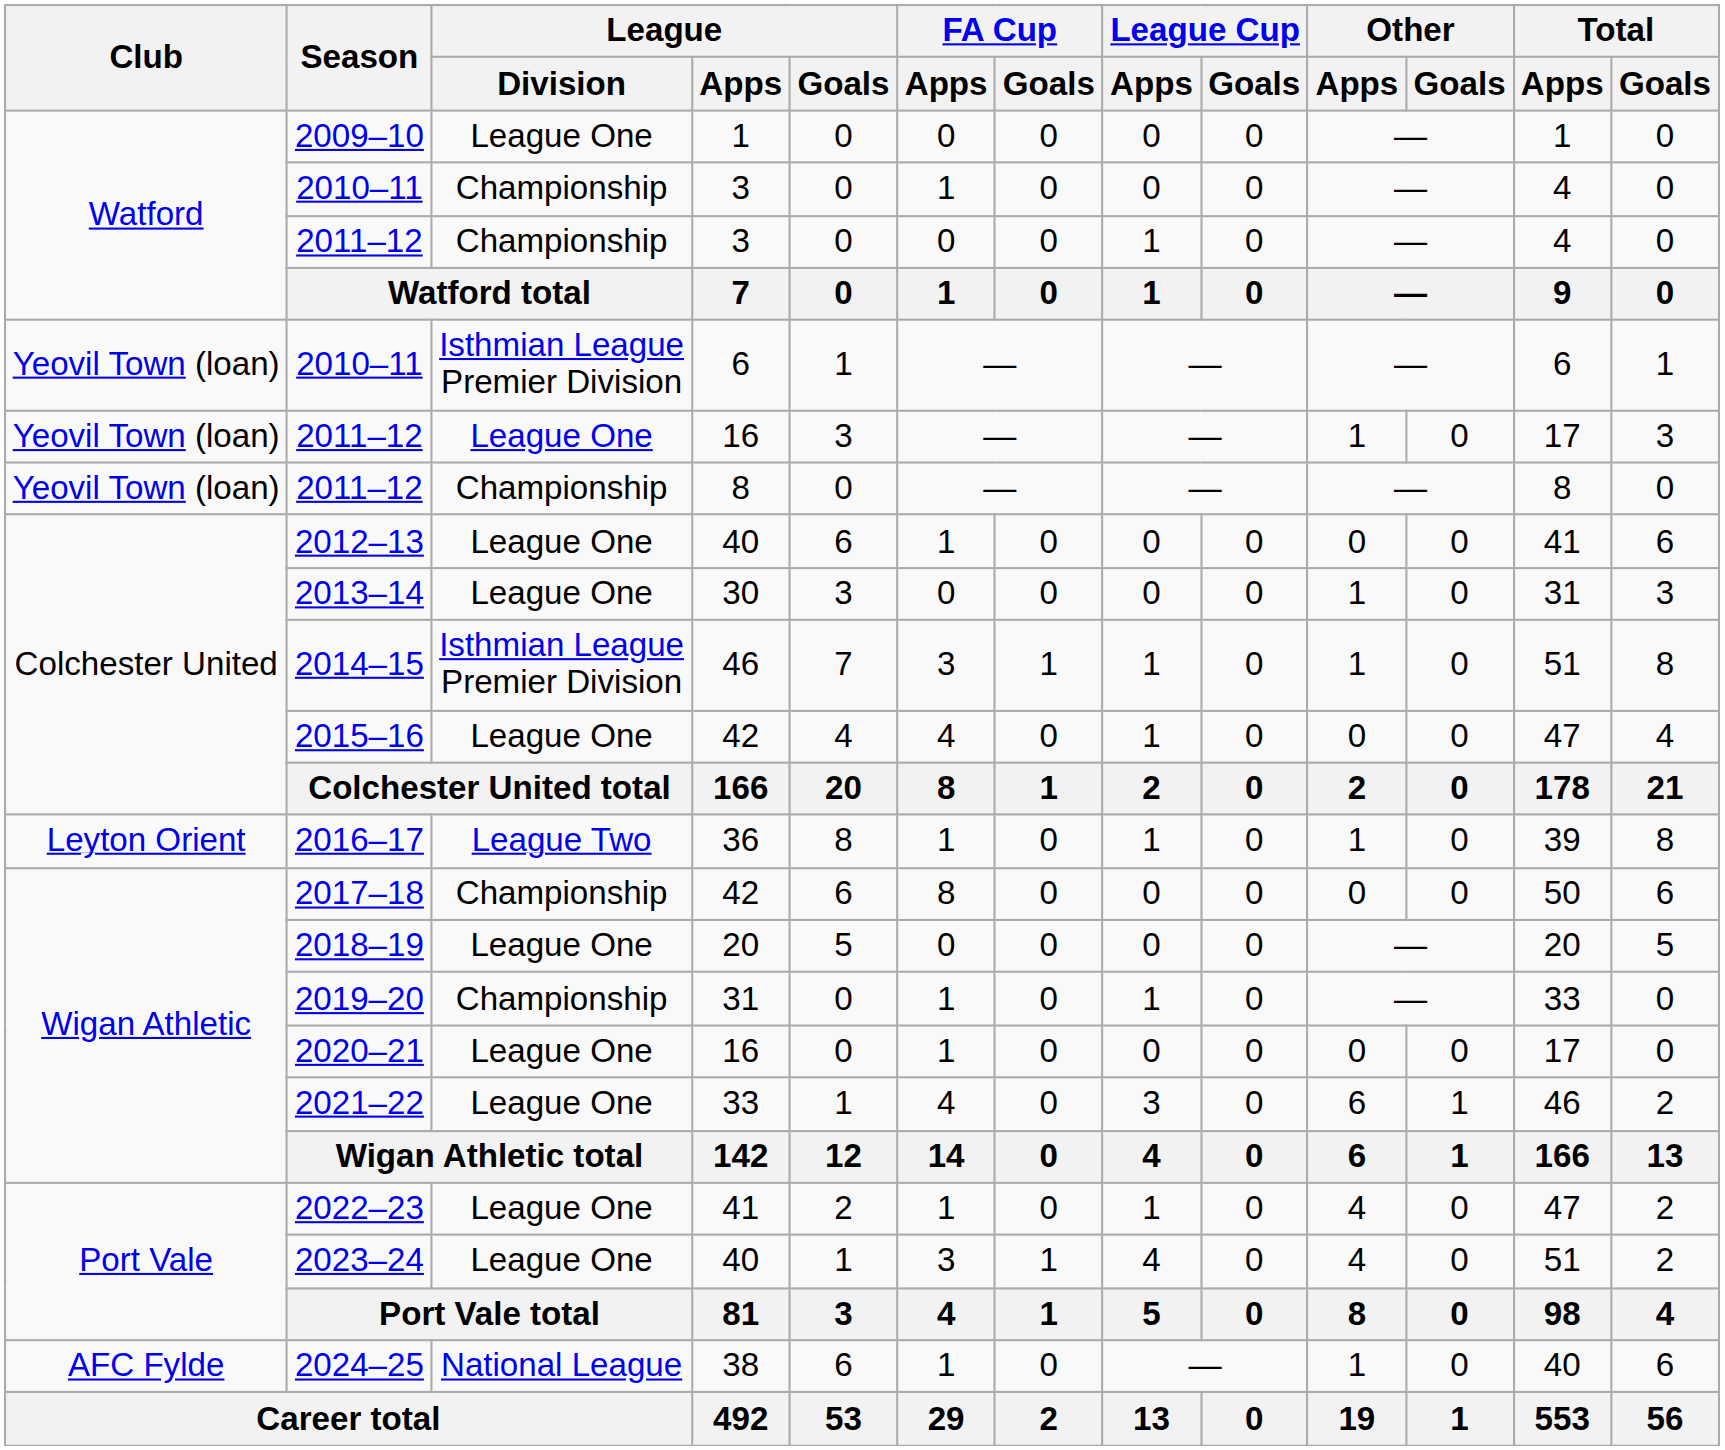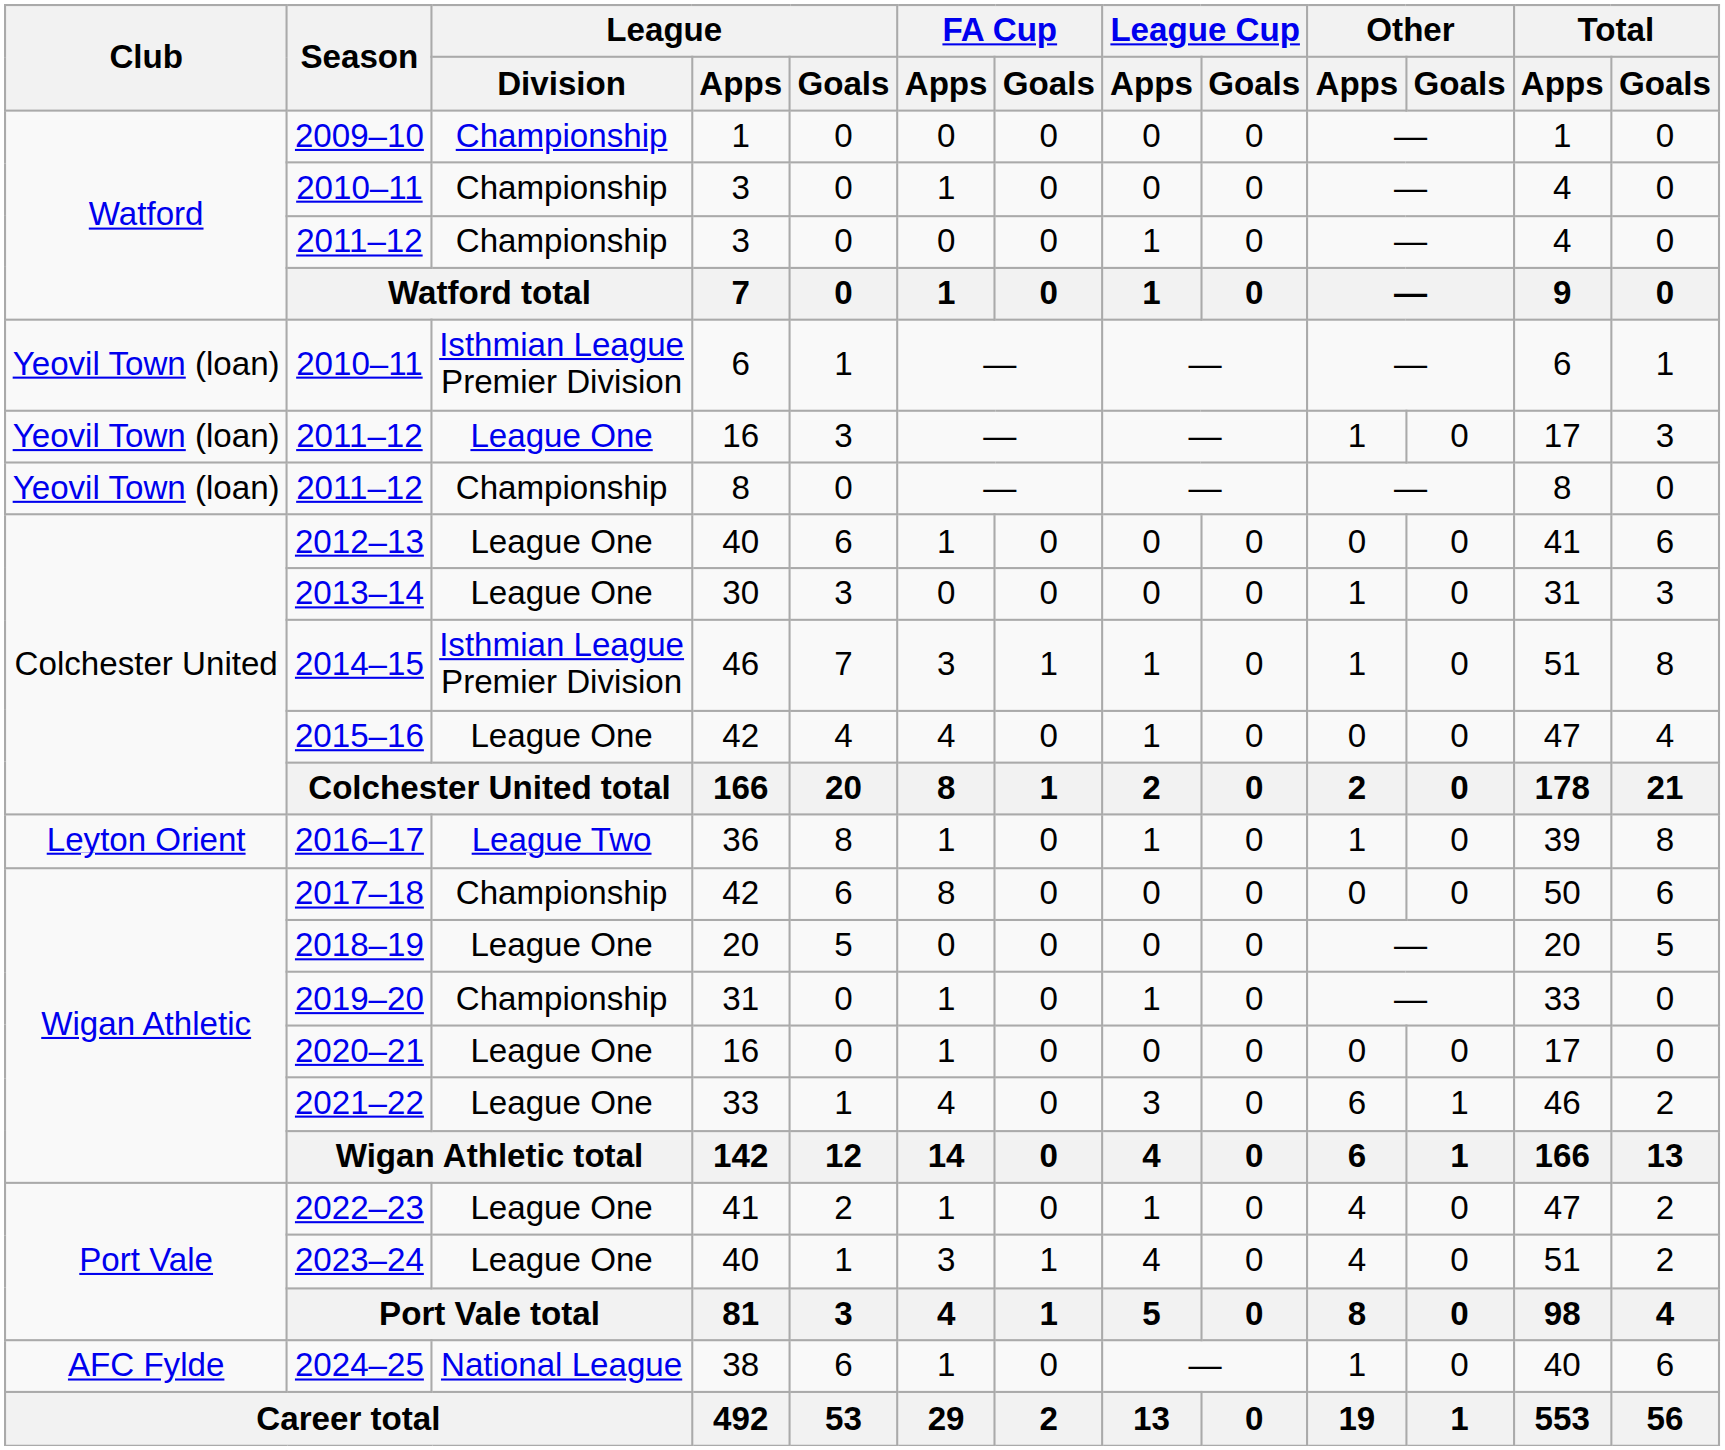2009–10 | League / Division: League One -> Championship
